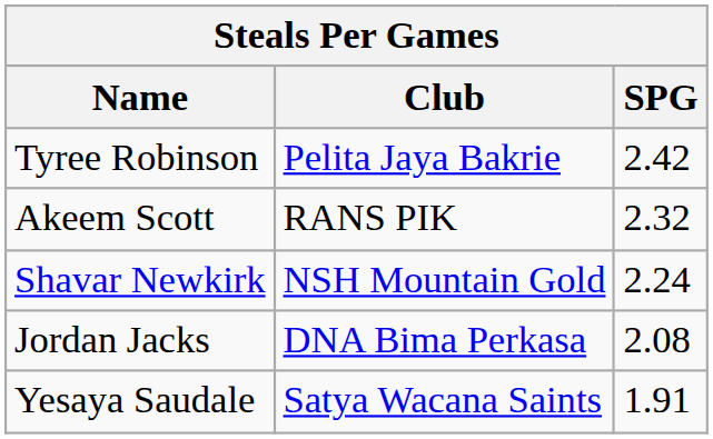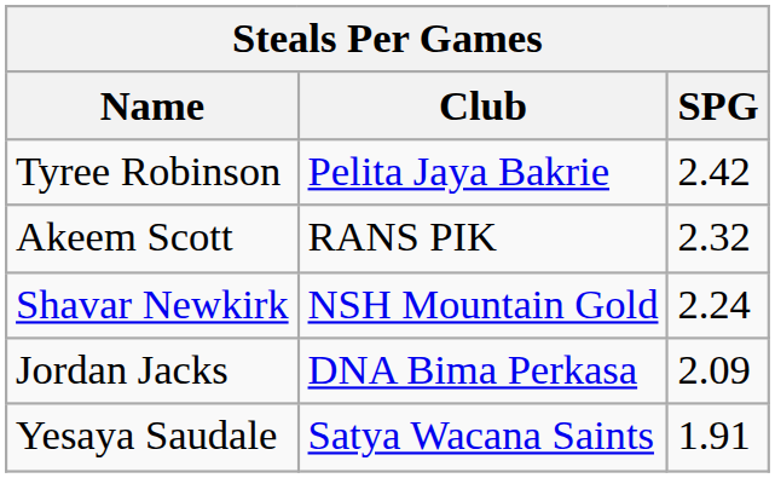Jordan Jacks | SPG: 2.08 -> 2.09
